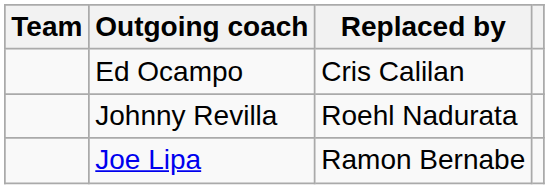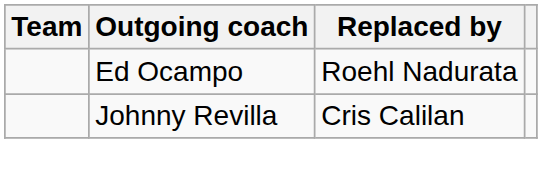Ed Ocampo | Replaced by: Cris Calilan -> Roehl Nadurata
Johnny Revilla | Replaced by: Roehl Nadurata -> Cris Calilan
- row: Joe Lipa | Ramon Bernabe
